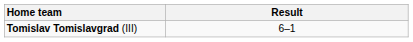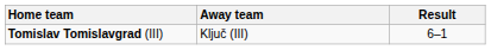+ column: Away team | Ključ (III)
